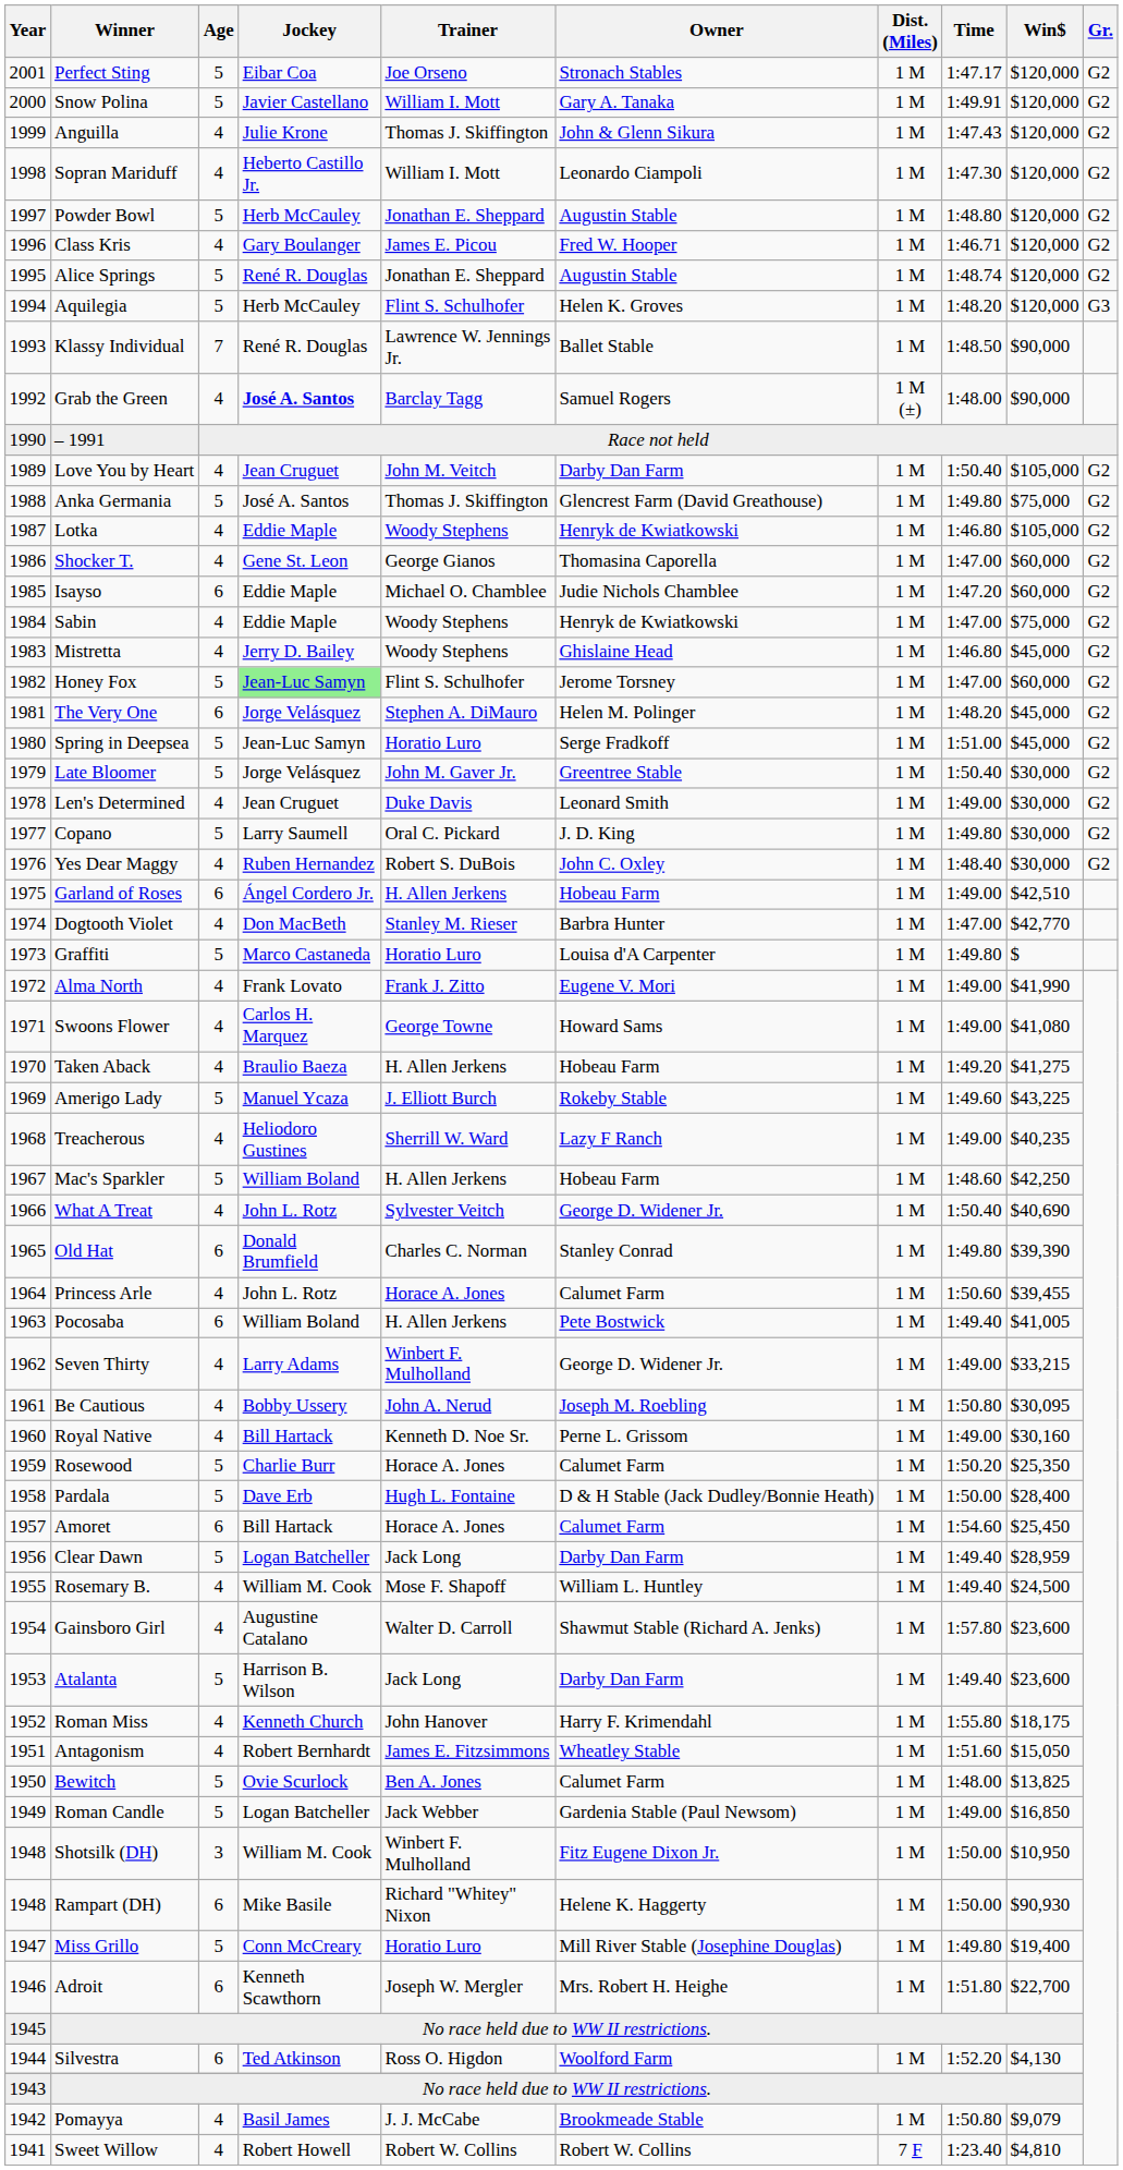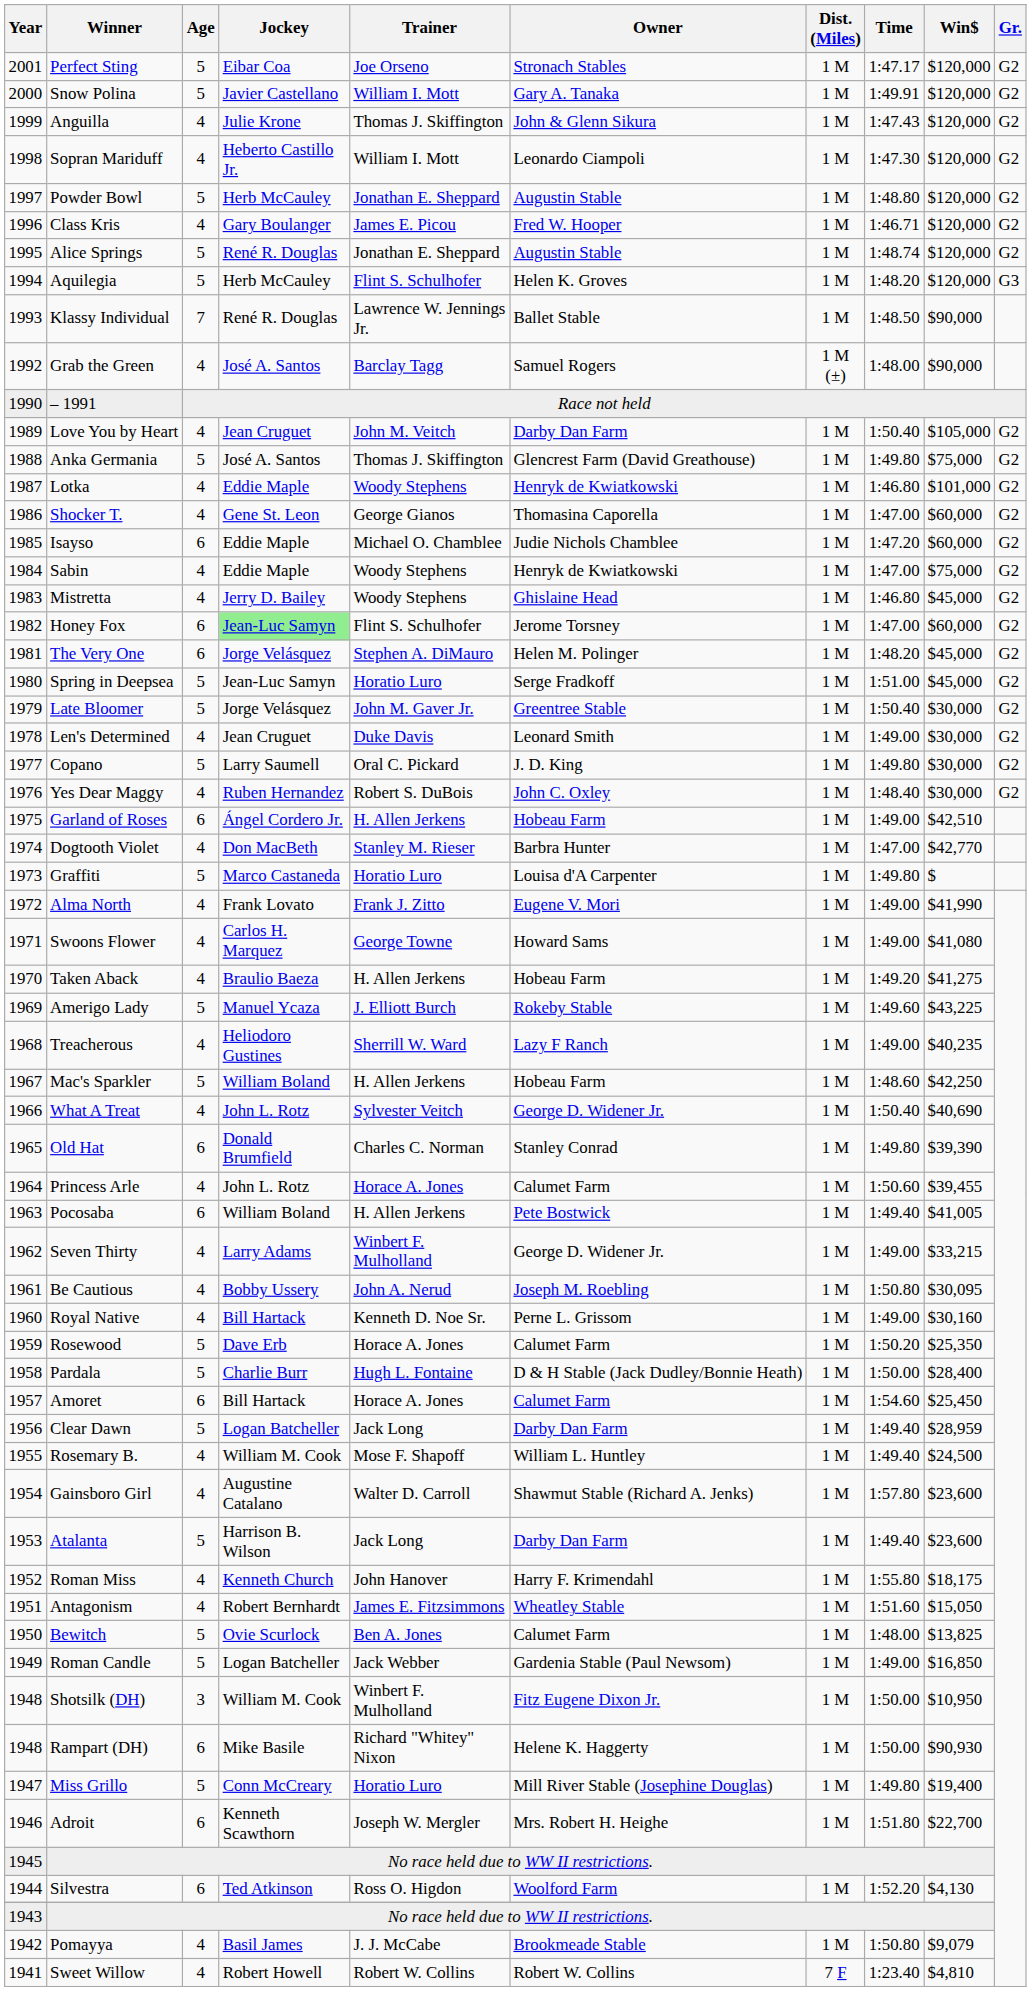Grab the Green | Jockey: bold -> normal
Lotka | Win$: $105,000 -> $101,000
Honey Fox | Age: 5 -> 6
Rosewood | Jockey: Charlie Burr -> Dave Erb
Pardala | Jockey: Dave Erb -> Charlie Burr
